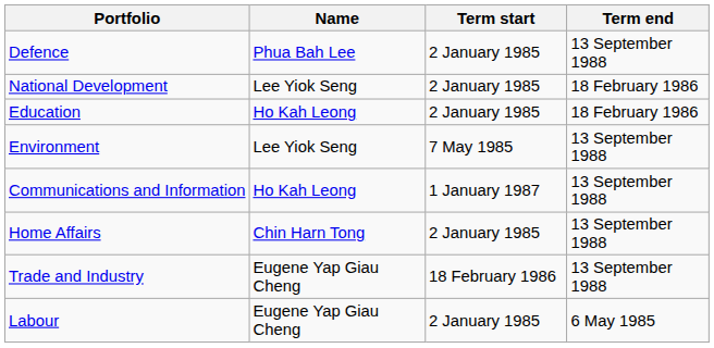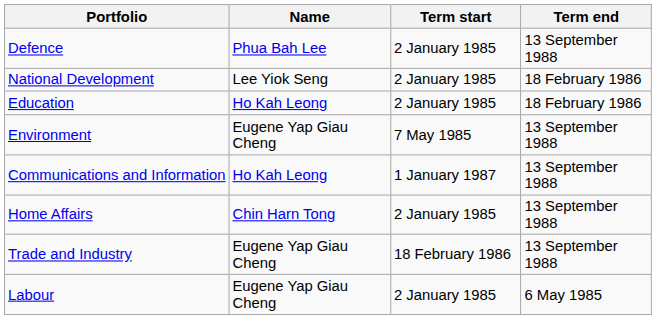Environment | Name: Lee Yiok Seng -> Eugene Yap Giau Cheng
